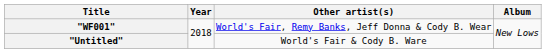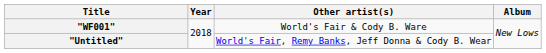"WF001" | Other artist(s): World's Fair, Remy Banks, Jeff Donna & Cody B. Wear -> World's Fair & Cody B. Ware
"Untitled" | Other artist(s): World's Fair & Cody B. Ware -> World's Fair, Remy Banks, Jeff Donna & Cody B. Wear
